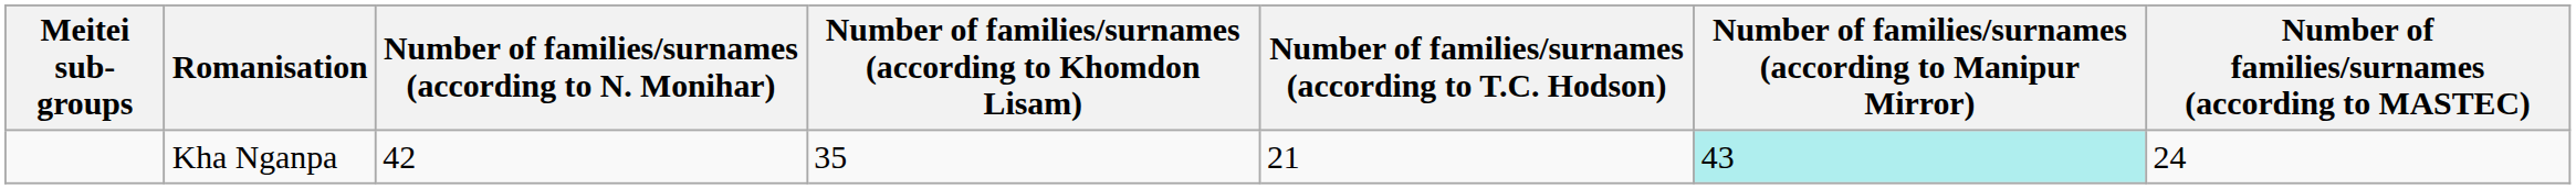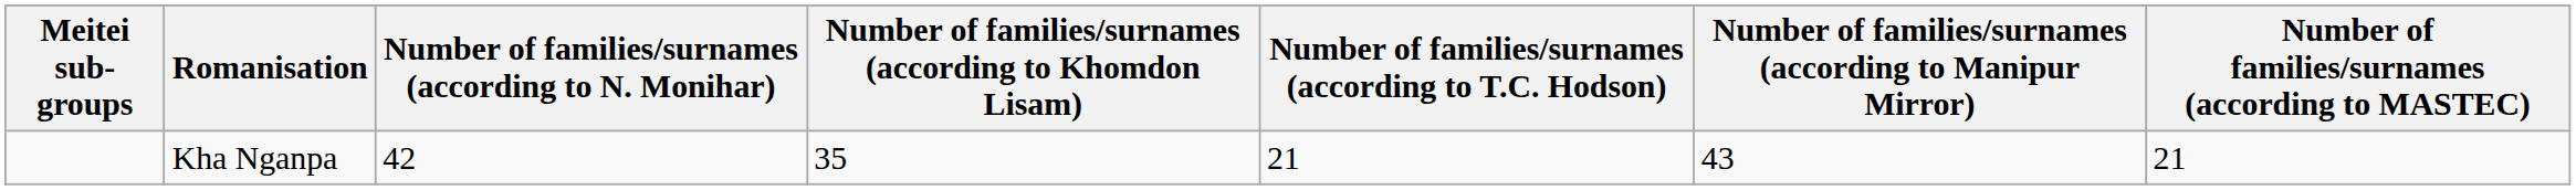Kha Nganpa | Number of families/surnames (according to Manipur Mirror): paleturquoise background -> no background
Kha Nganpa | Number of families/surnames (according to MASTEC): 24 -> 21
